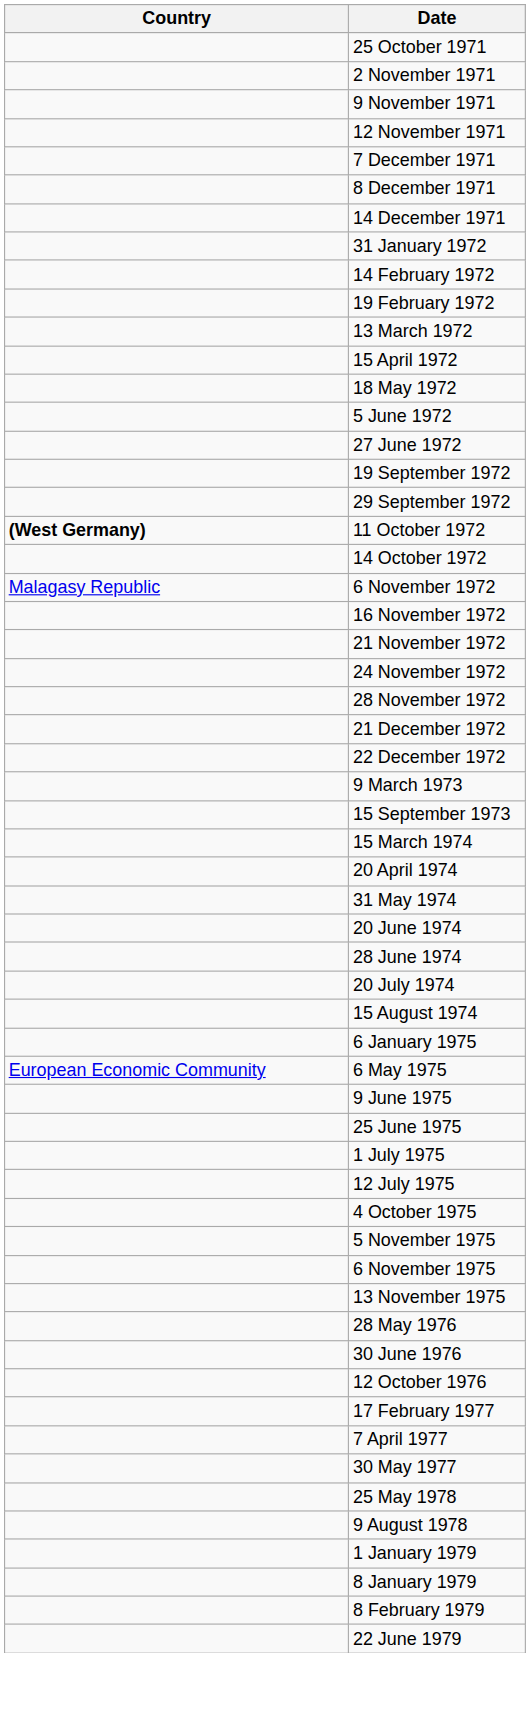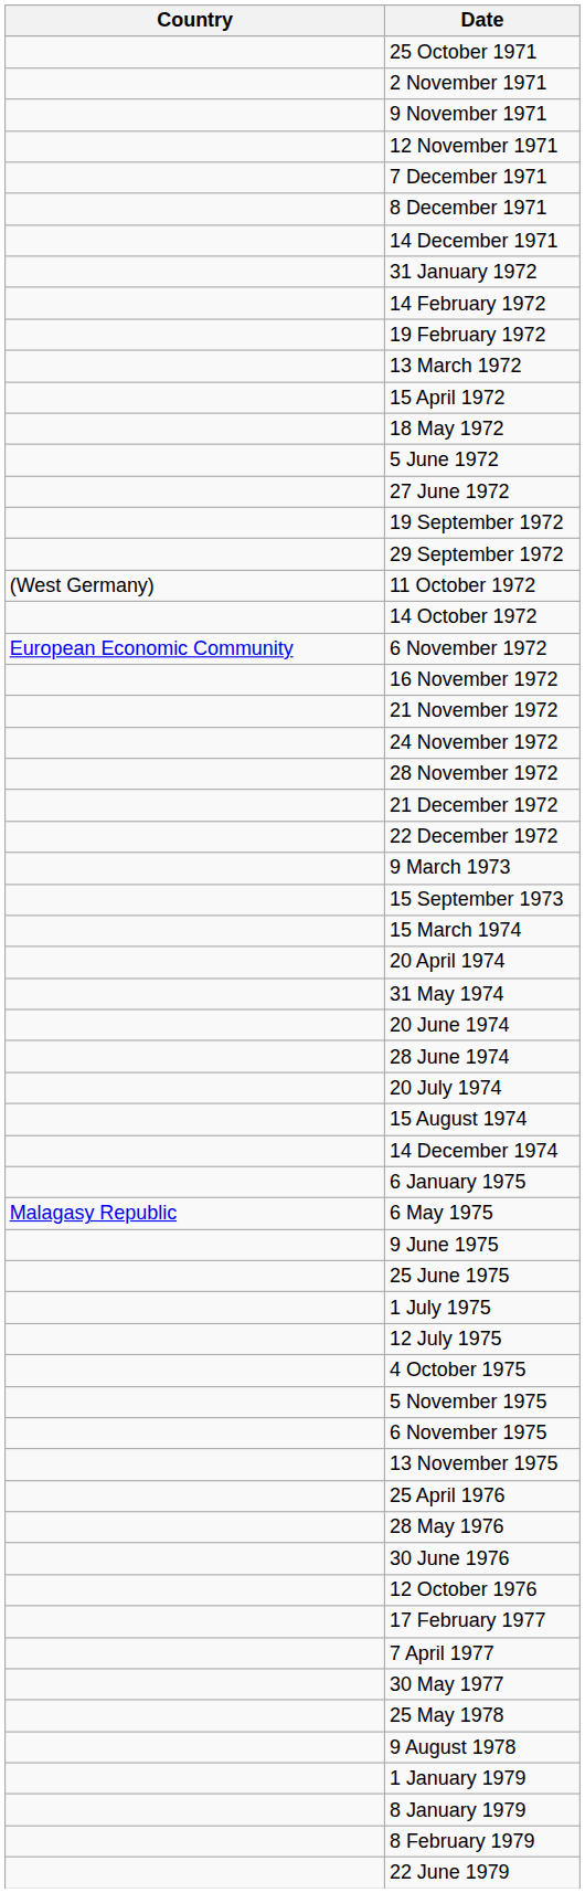11 October 1972 | Country: bold -> normal
6 November 1972 | Country: Malagasy Republic -> European Economic Community
+ row: 14 December 1974
6 May 1975 | Country: European Economic Community -> Malagasy Republic
+ row: 25 April 1976
